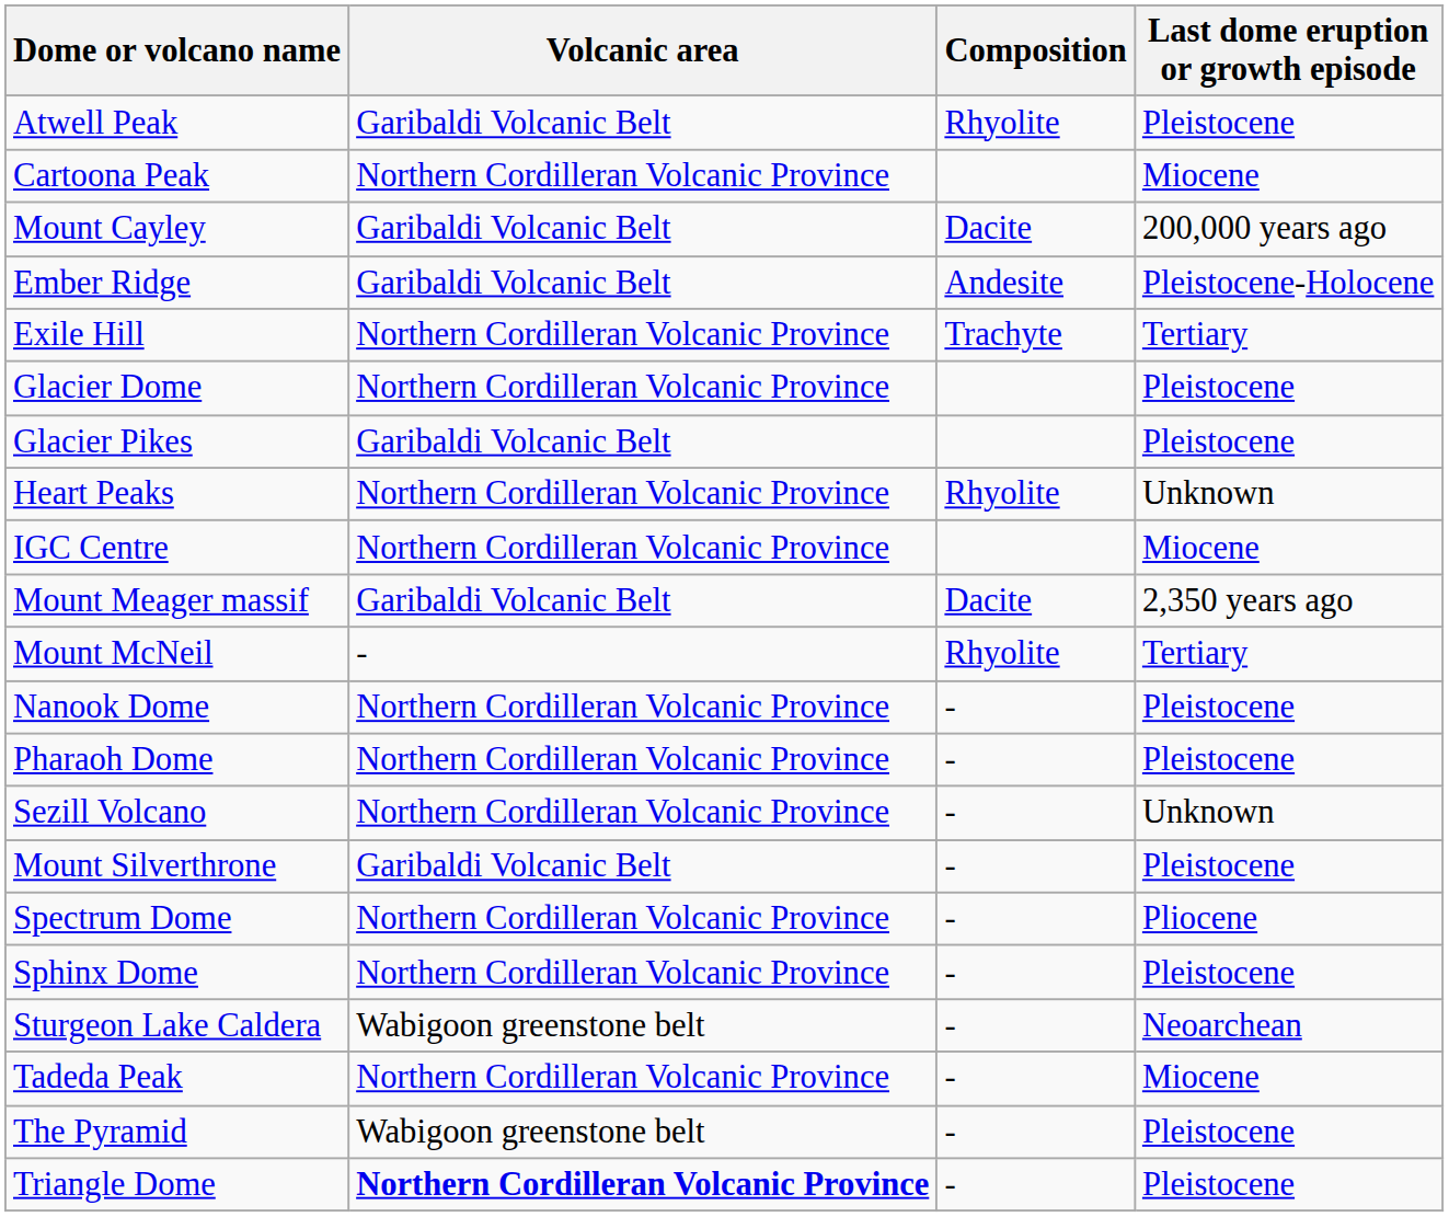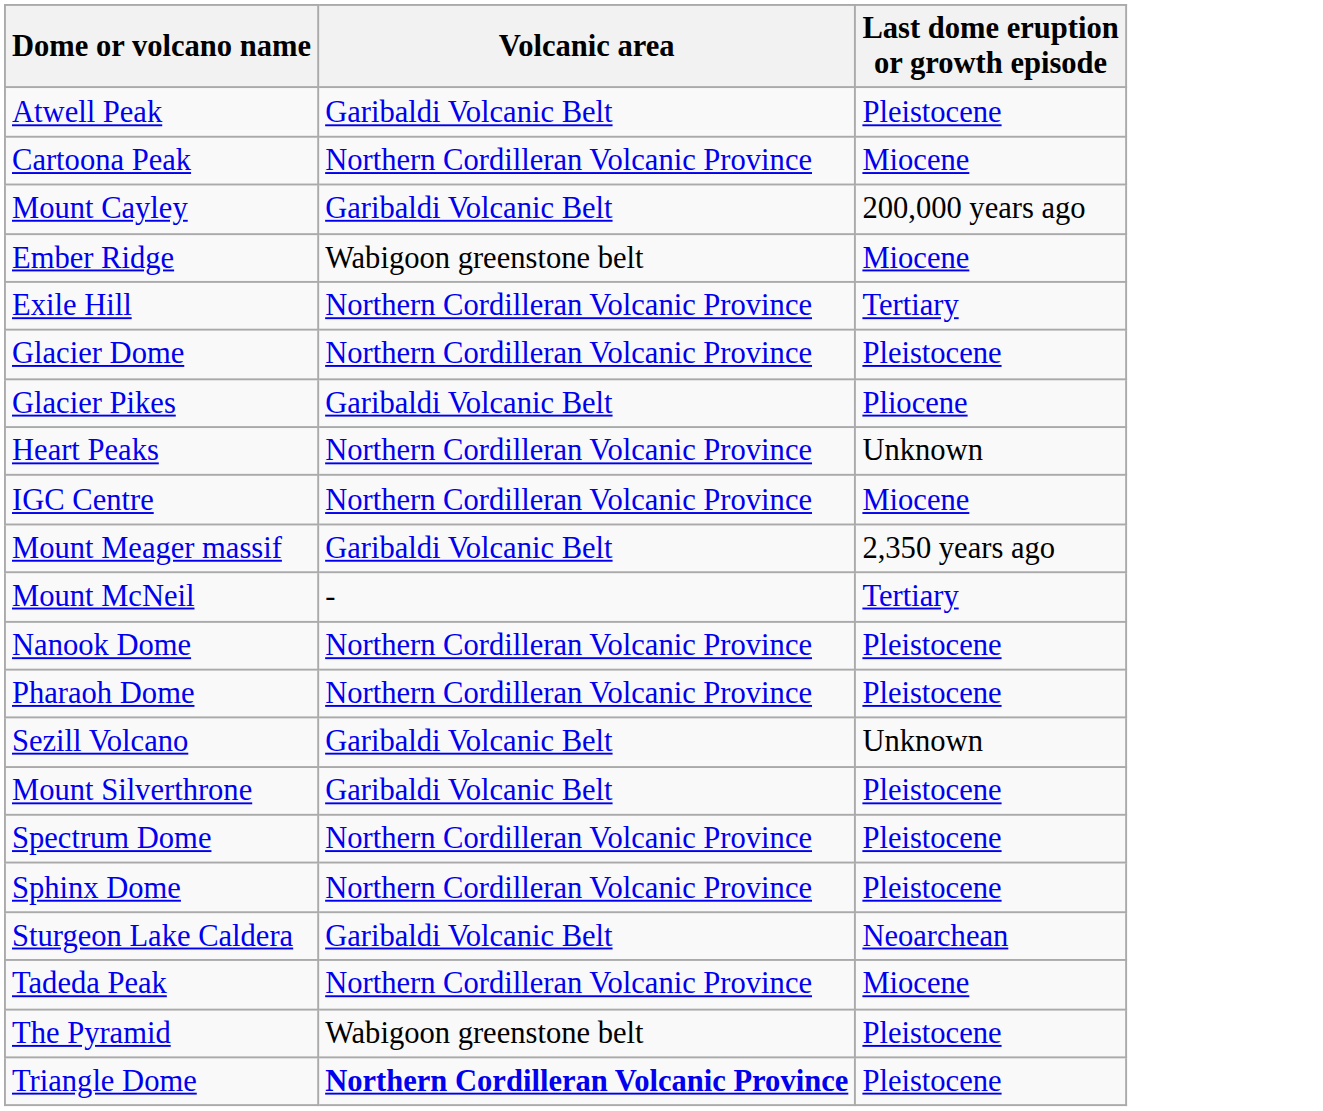- column: Composition | Rhyolite | Dacite | Andesite | Trachyte | Rhyolite | Dacite | Rhyolite | - | - | - | - | - | - | - | - | - | -
Ember Ridge | Volcanic area: Garibaldi Volcanic Belt -> Wabigoon greenstone belt
Ember Ridge | Last dome eruption or growth episode: Pleistocene-Holocene -> Miocene
Glacier Pikes | Last dome eruption or growth episode: Pleistocene -> Pliocene
Sezill Volcano | Volcanic area: Northern Cordilleran Volcanic Province -> Garibaldi Volcanic Belt
Spectrum Dome | Last dome eruption or growth episode: Pliocene -> Pleistocene
Sturgeon Lake Caldera | Volcanic area: Wabigoon greenstone belt -> Garibaldi Volcanic Belt
